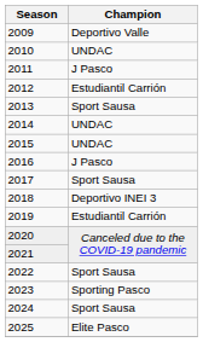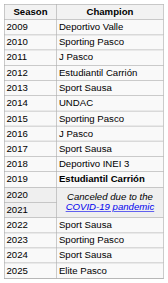2010 | Champion: UNDAC -> Sporting Pasco
2015 | Champion: UNDAC -> Sporting Pasco
2019 | Champion: normal -> bold
